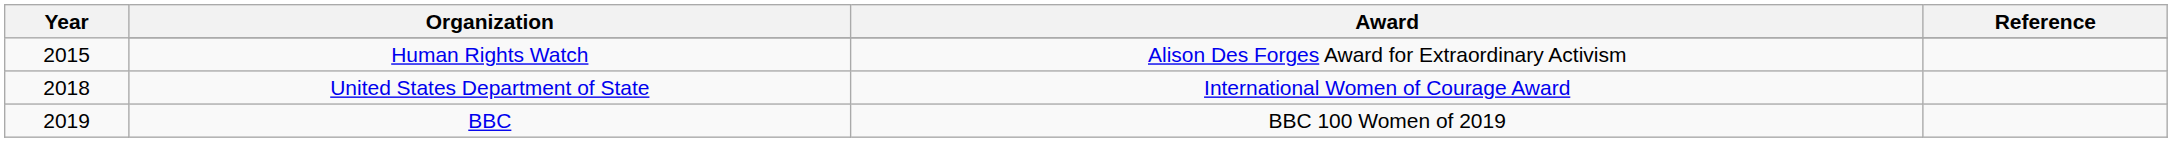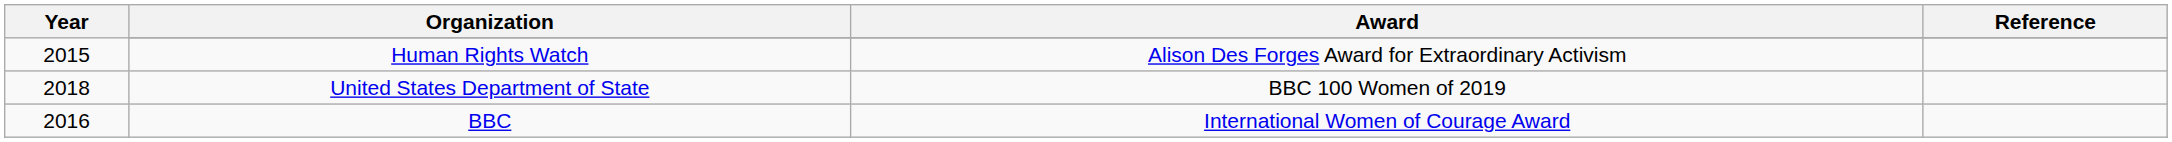United States Department of State | Award: International Women of Courage Award -> BBC 100 Women of 2019
BBC | Year: 2019 -> 2016
BBC | Award: BBC 100 Women of 2019 -> International Women of Courage Award
